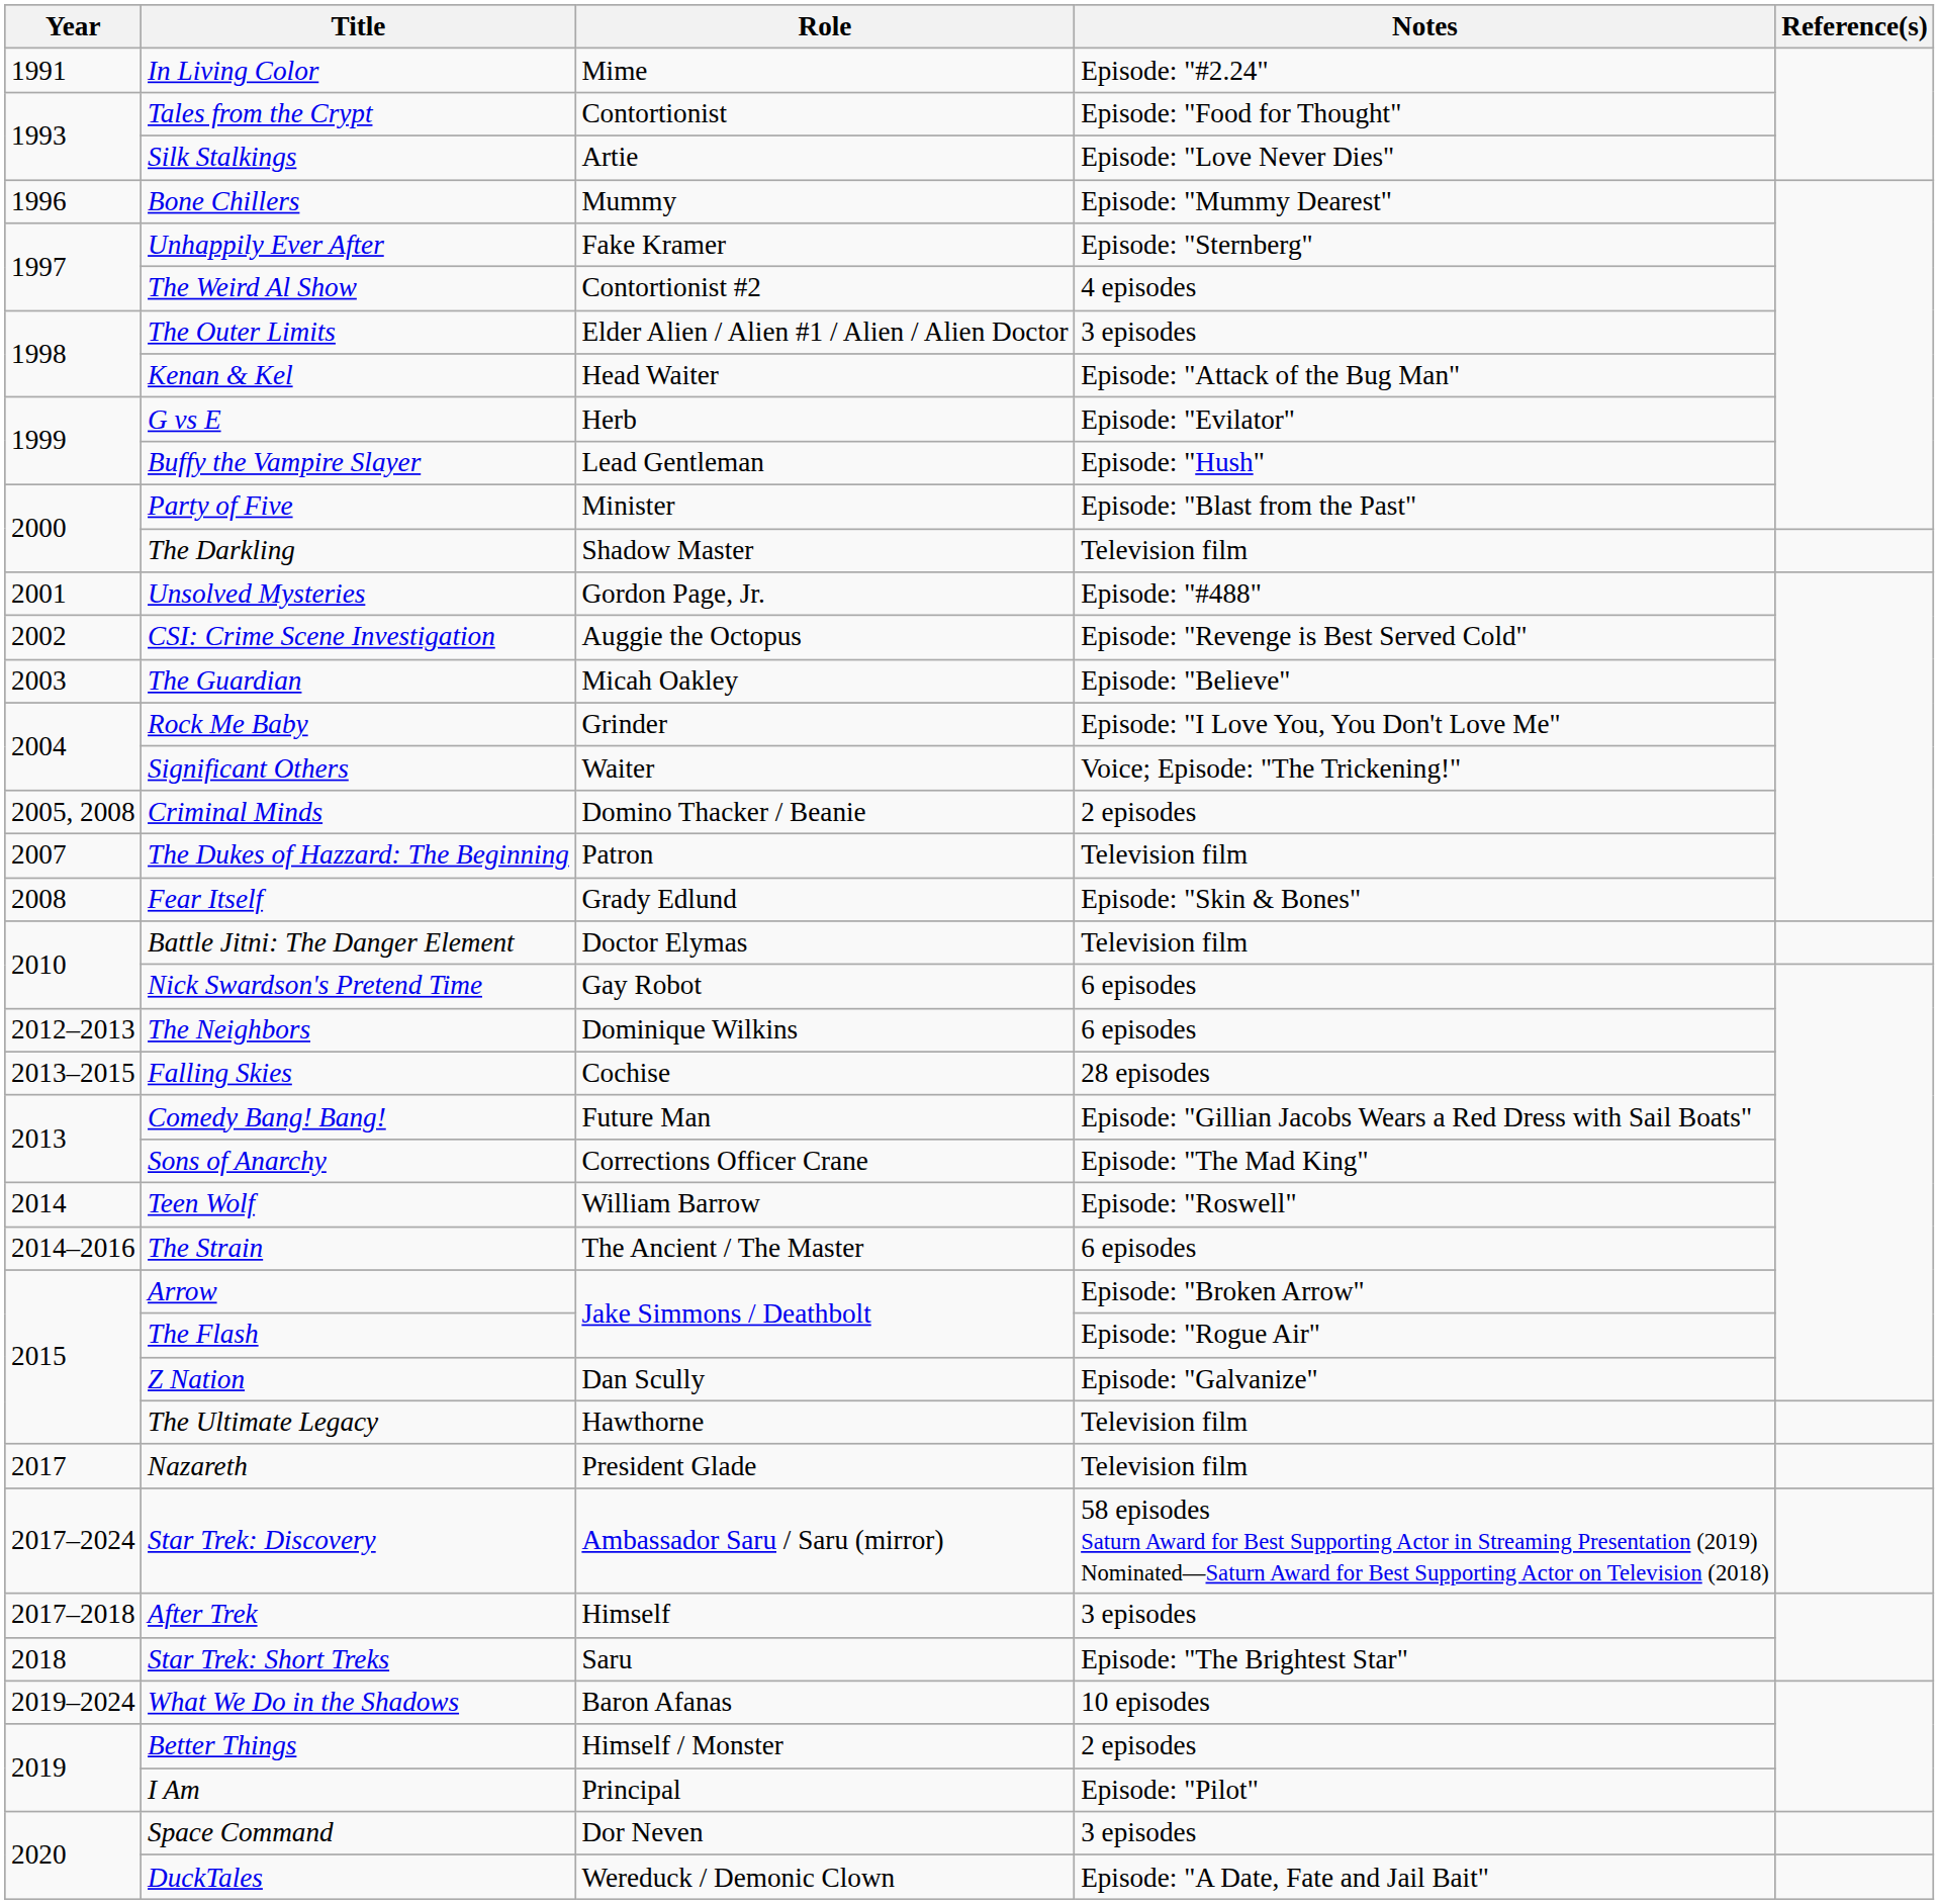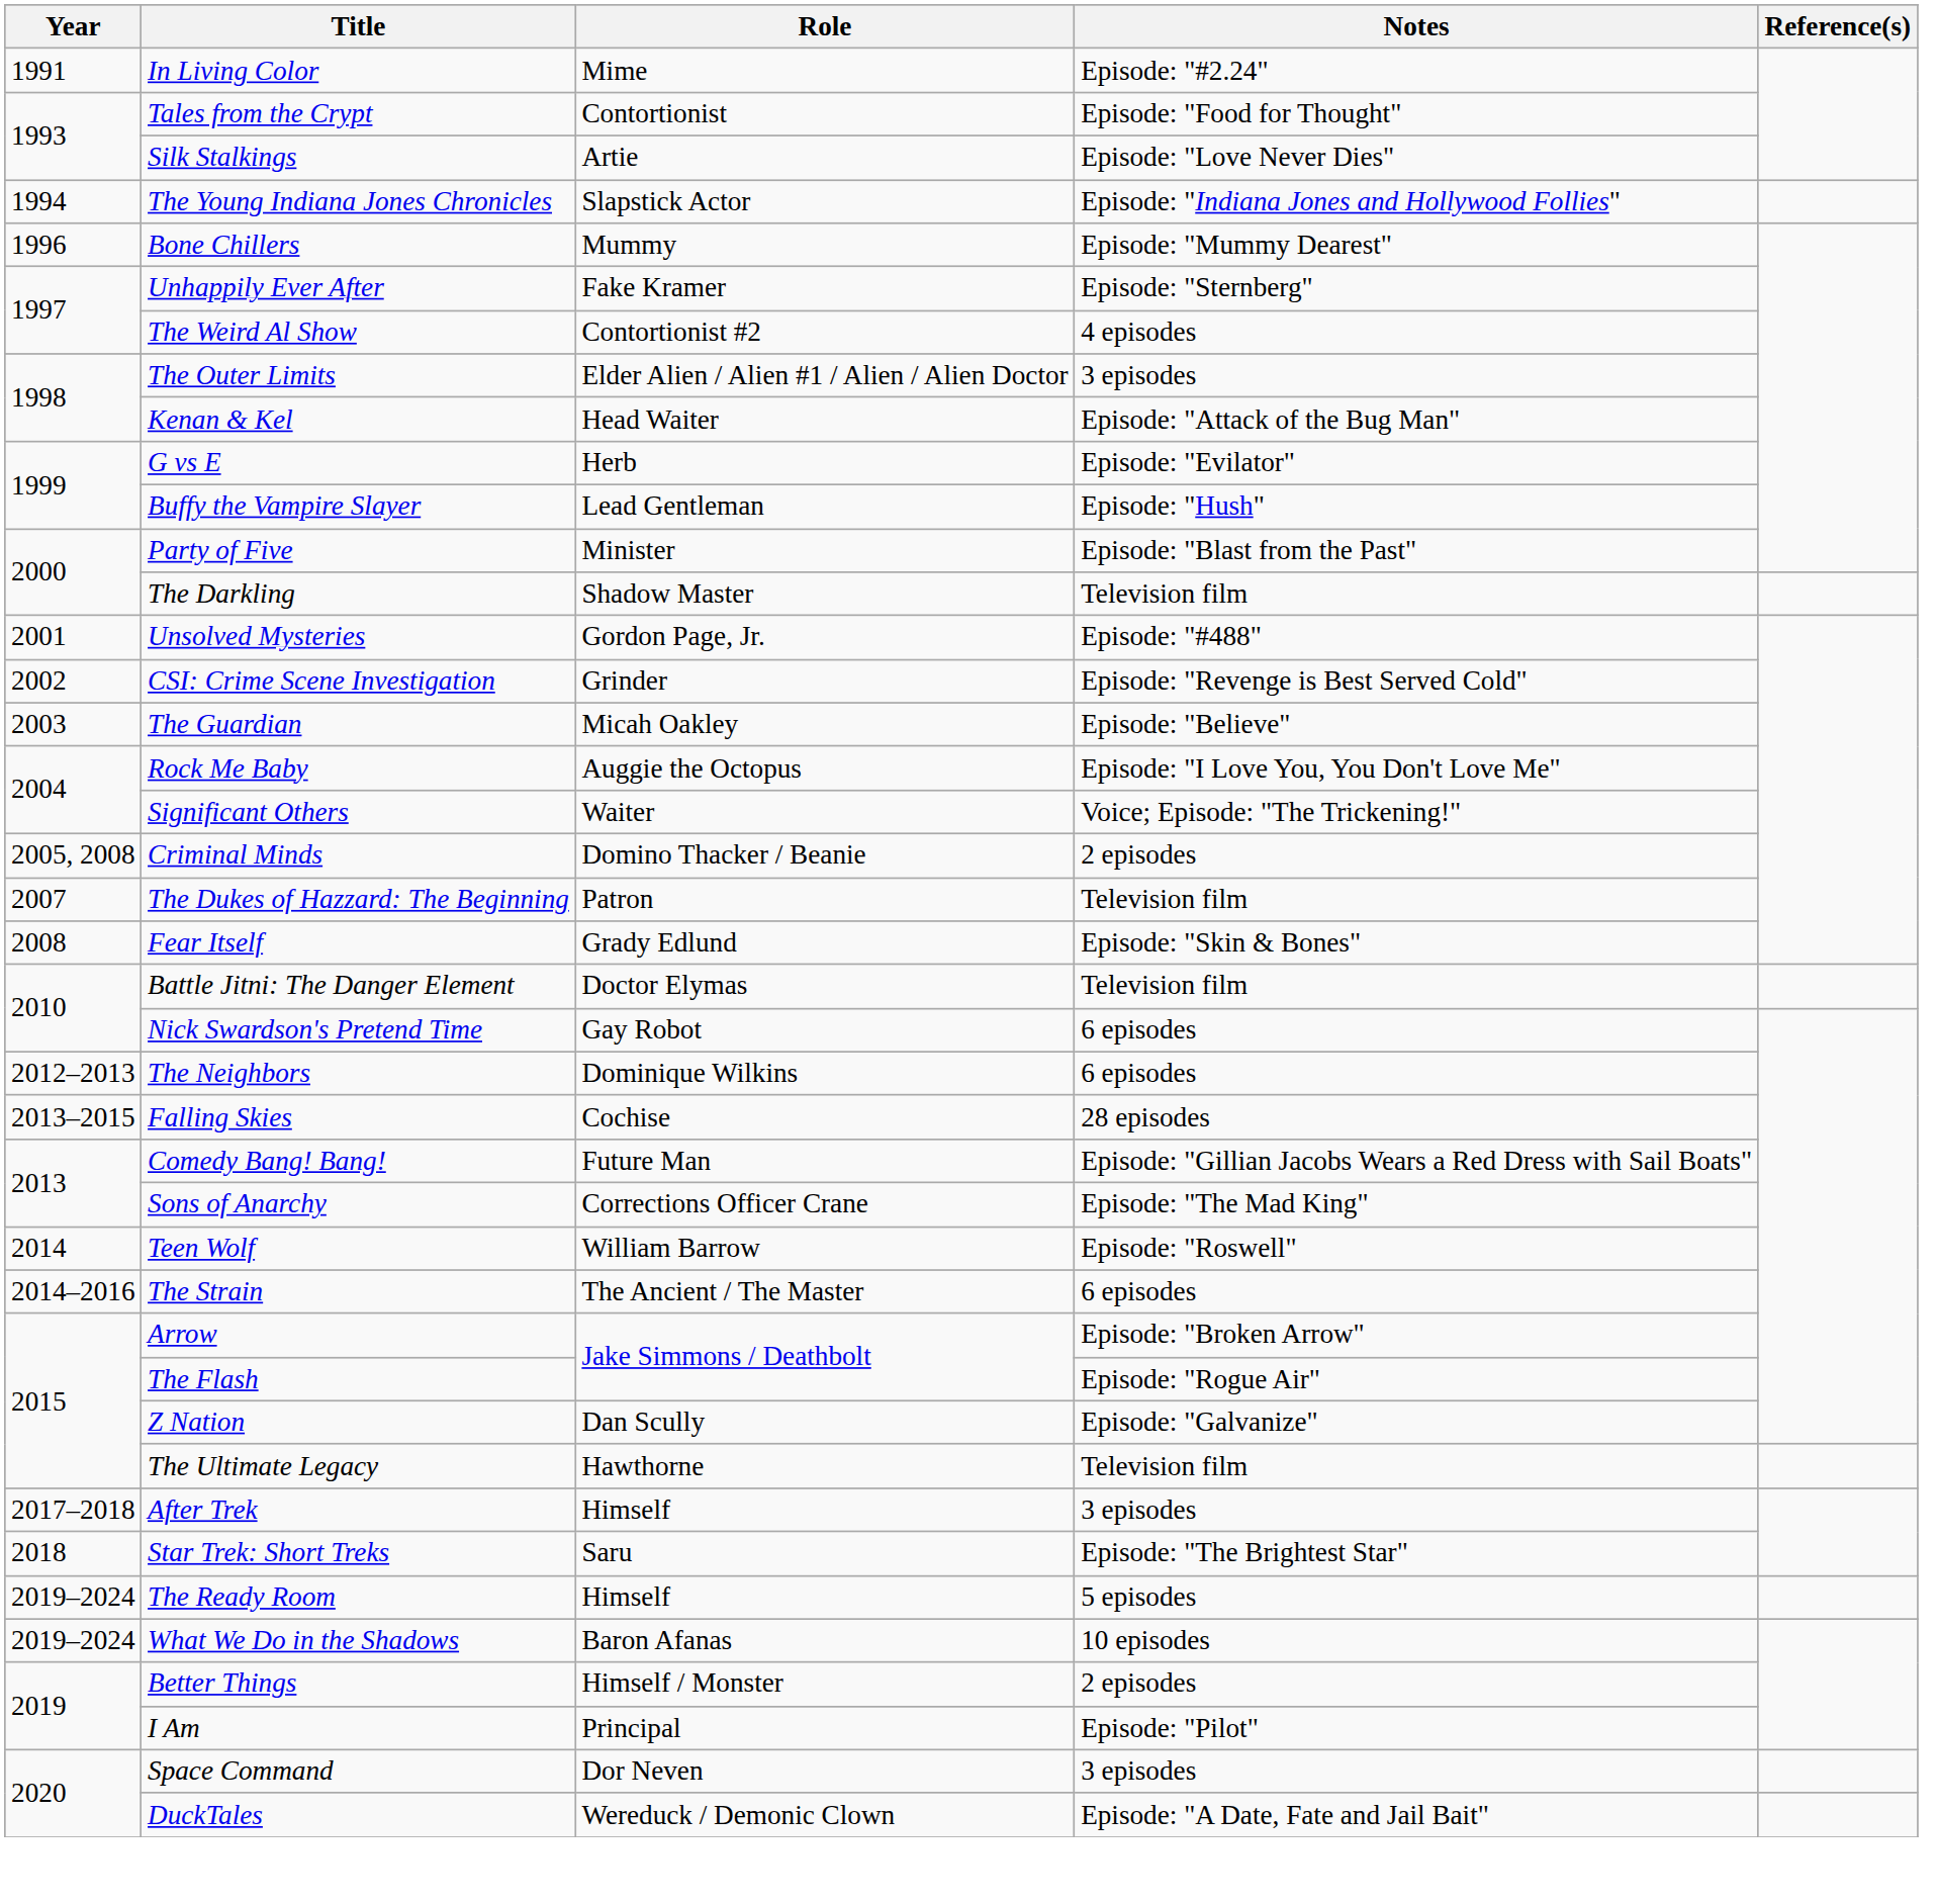+ row: 1994 | The Young Indiana Jones Chronicles | Slapstick Actor | Episode: "Indiana Jones and Hollywood Follies"
CSI: Crime Scene Investigation | Role: Auggie the Octopus -> Grinder
Rock Me Baby | Role: Grinder -> Auggie the Octopus
- row: 2017 | Nazareth | President Glade | Television film
- row: 2017–2024 | Star Trek: Discovery | Ambassador Saru / Saru (mirror) | 58 episodes Saturn Award for Best Supporting Actor in Streaming Presentation (2019) Nominated—Saturn Award for Best Supporting Actor on Television (2018)
+ row: 2019–2024 | The Ready Room | Himself | 5 episodes
